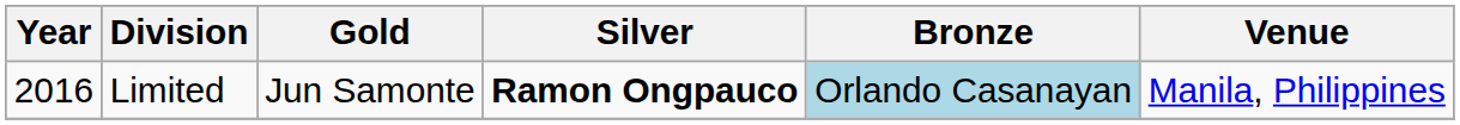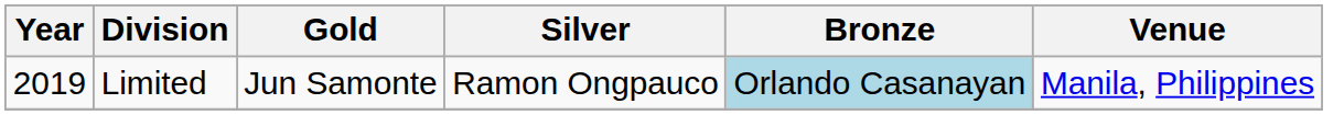Limited | Year: 2016 -> 2019
Limited | Silver: bold -> normal
